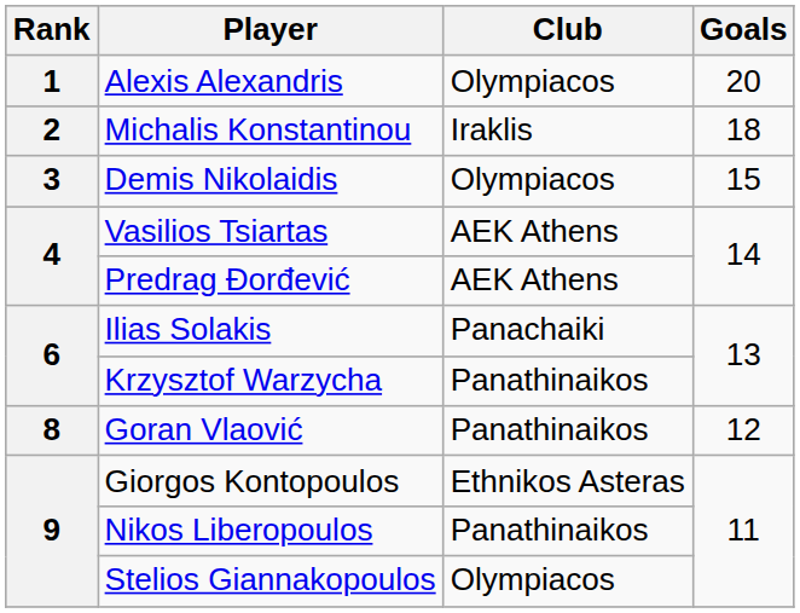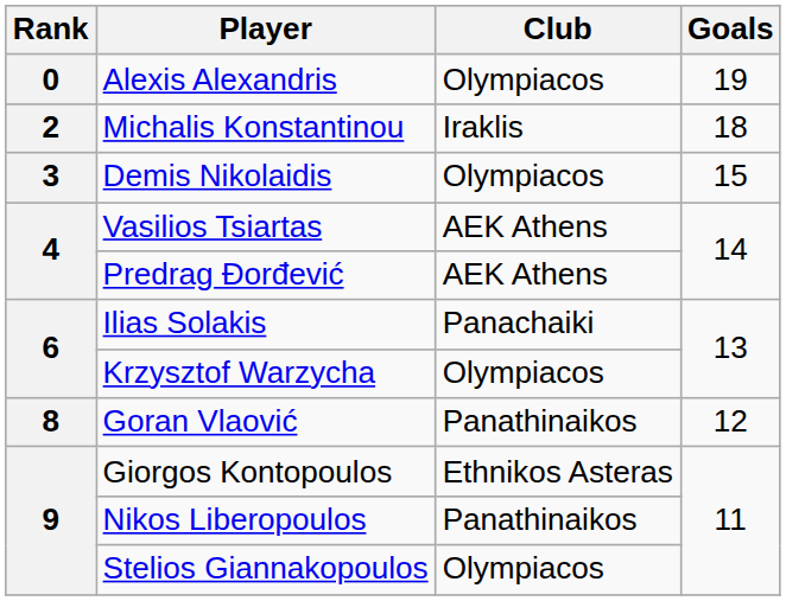Alexis Alexandris | Rank: 1 -> 0
Alexis Alexandris | Goals: 20 -> 19
Krzysztof Warzycha | Club: Panathinaikos -> Olympiacos
